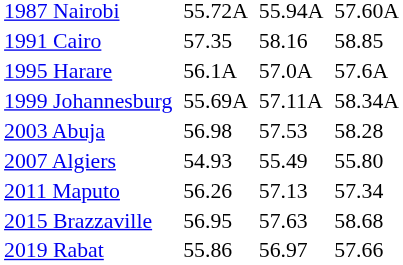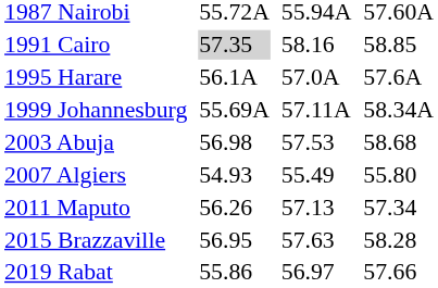1991 Cairo | column 3: no background -> lightgrey background
2003 Abuja | column 7: 58.28 -> 58.68
2015 Brazzaville | column 7: 58.68 -> 58.28
